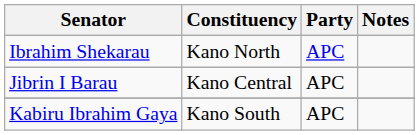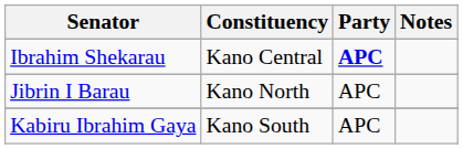Ibrahim Shekarau | Constituency: Kano North -> Kano Central
Ibrahim Shekarau | Party: normal -> bold
Jibrin I Barau | Constituency: Kano Central -> Kano North
